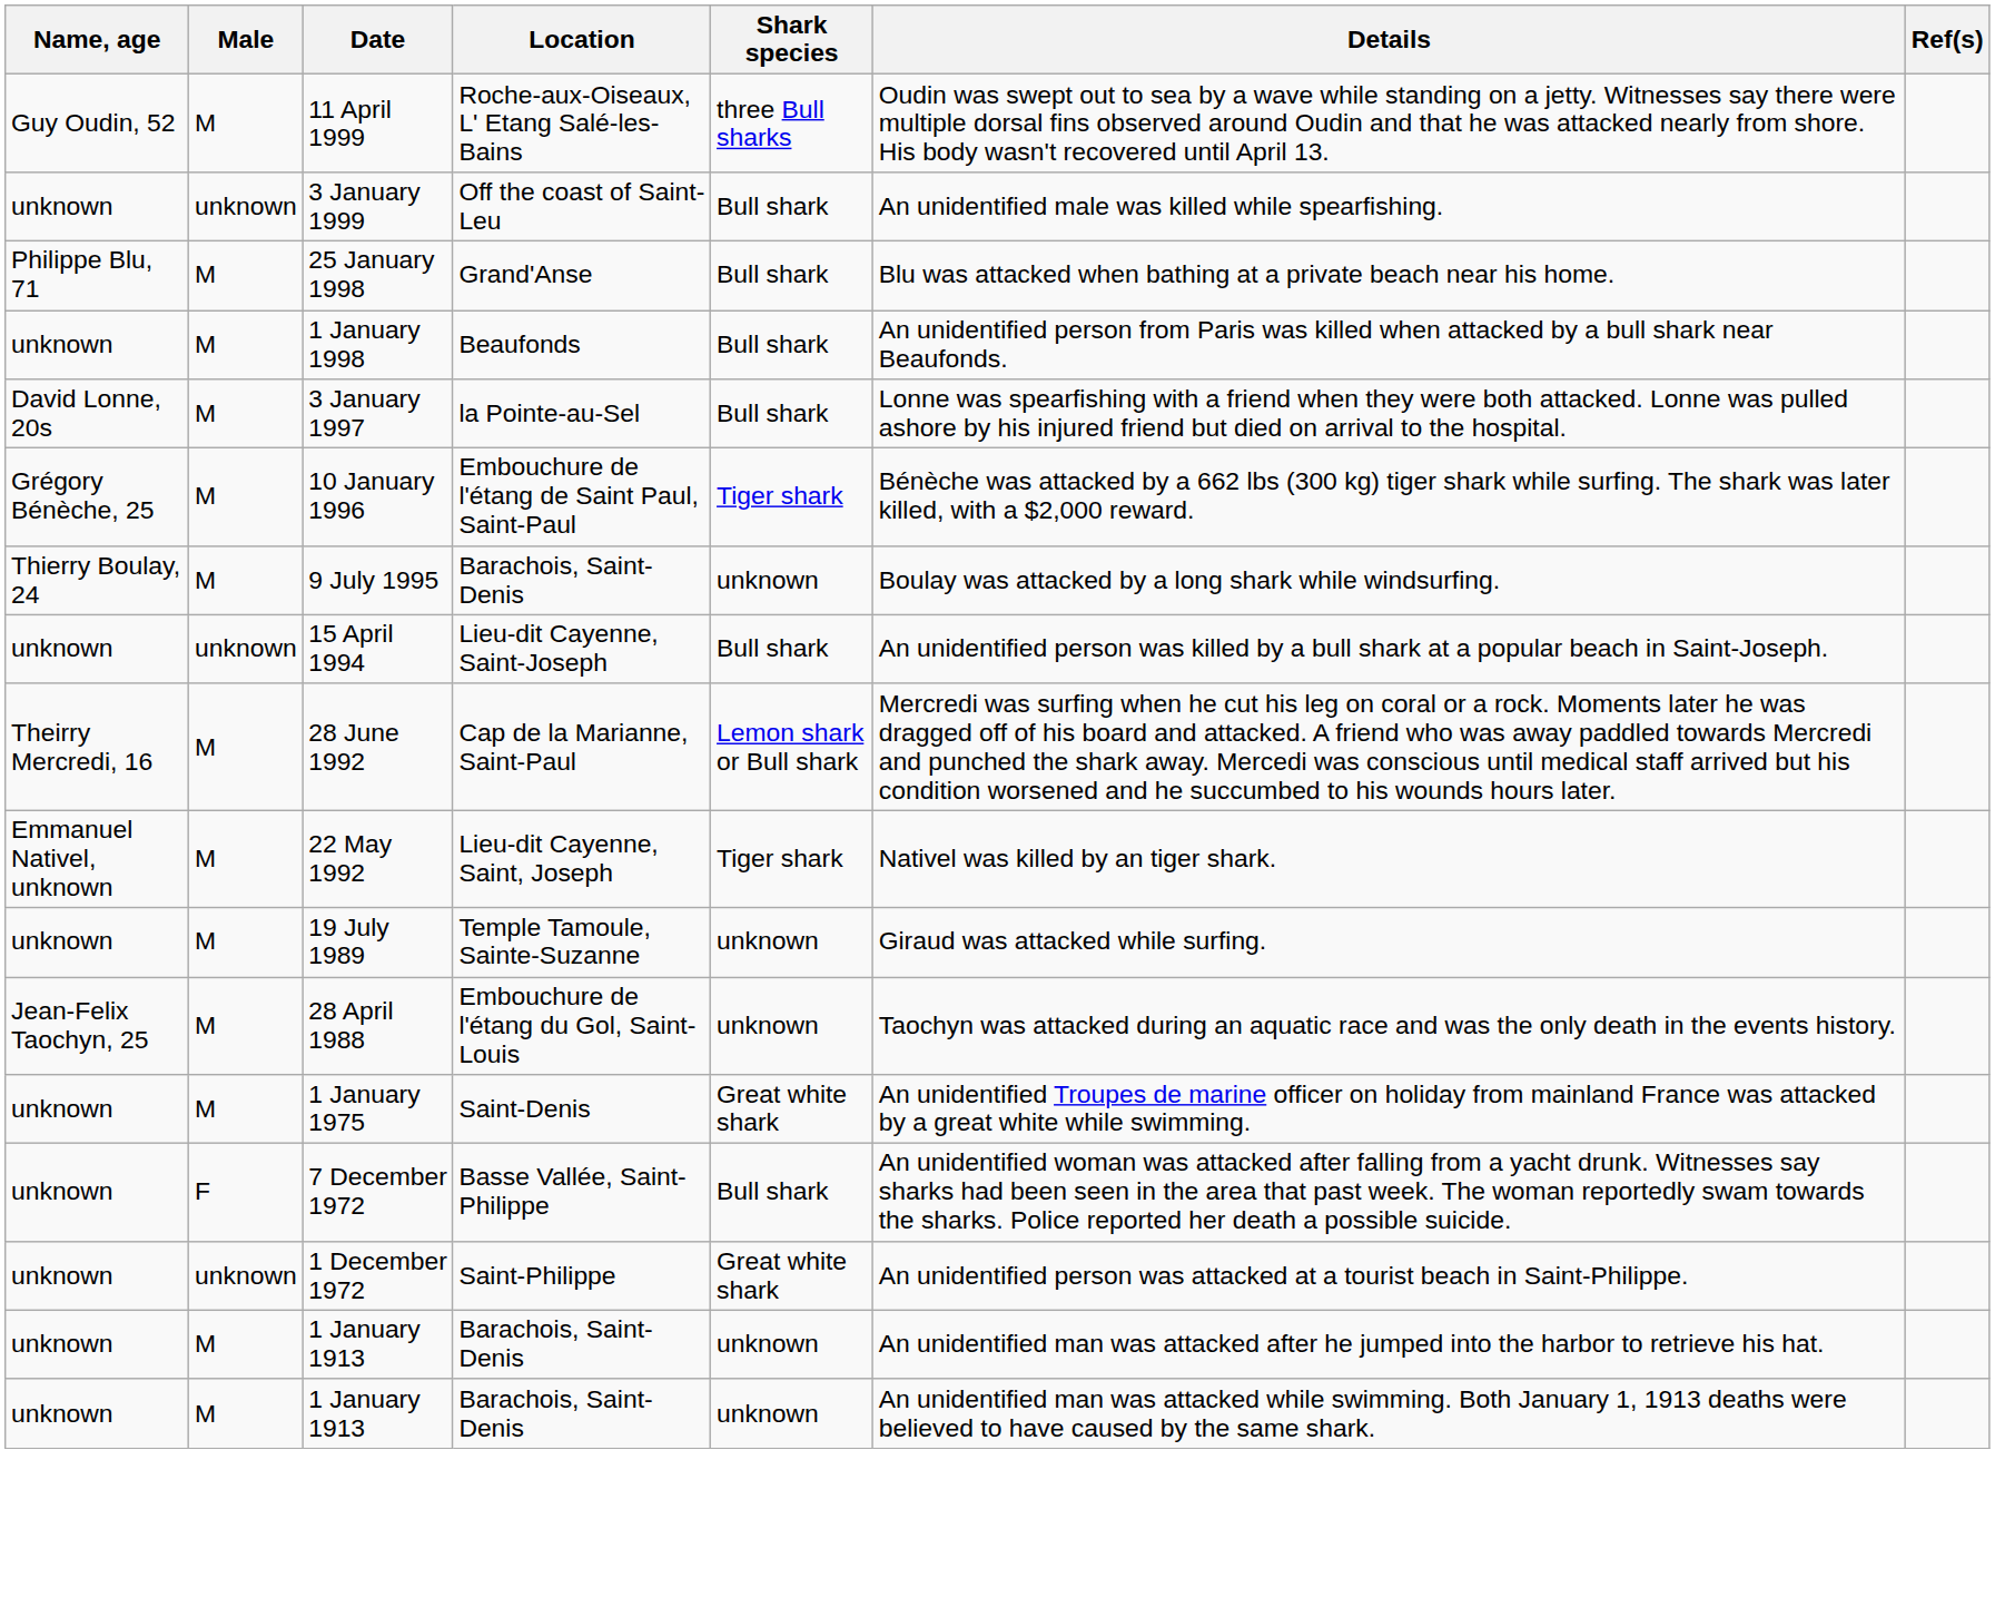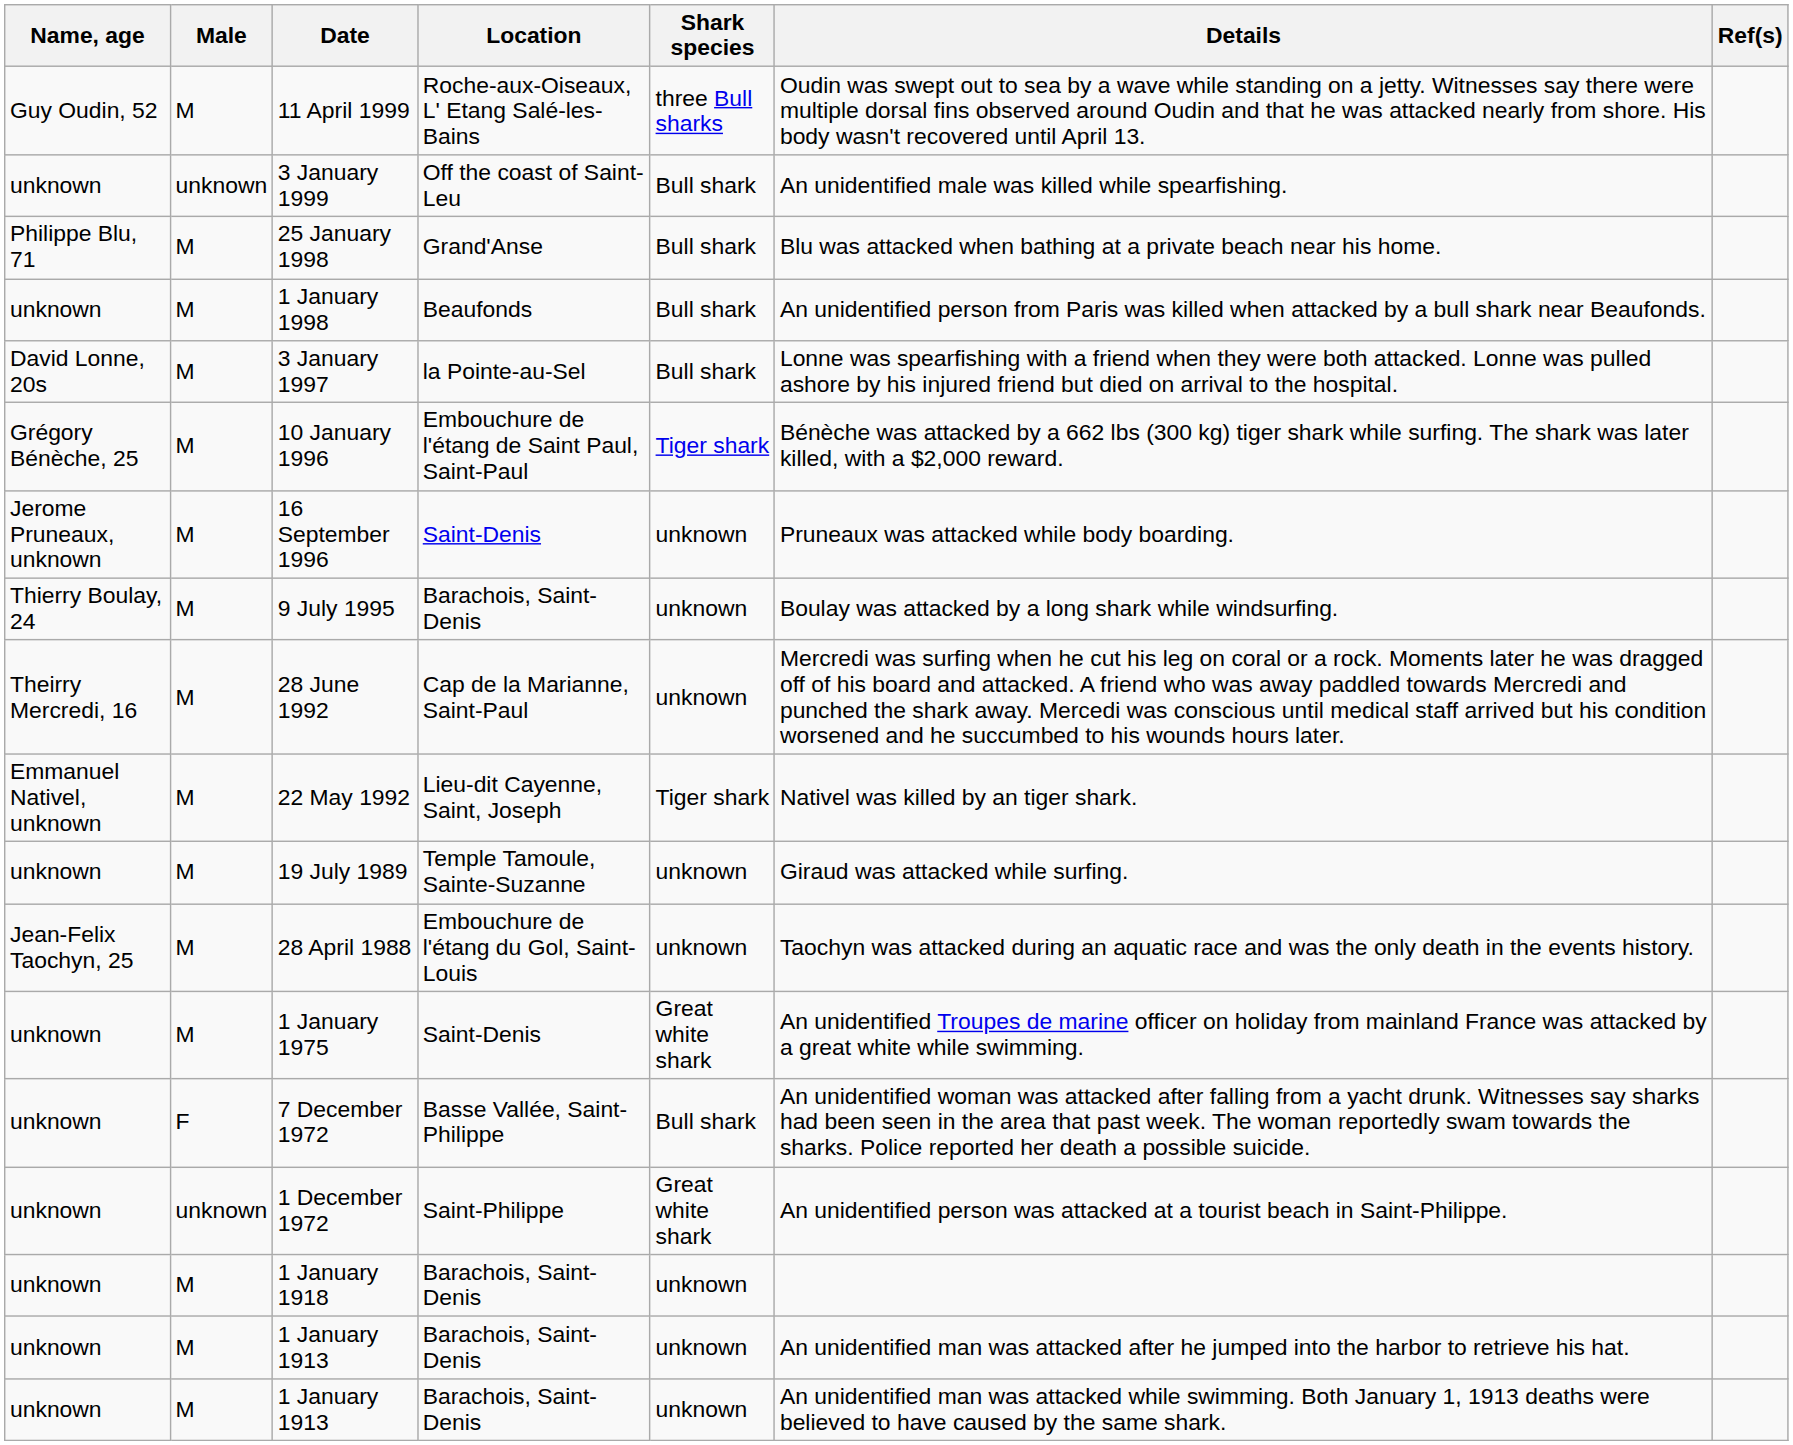+ row: Jerome Pruneaux, unknown | M | 16 September 1996 | Saint-Denis | unknown | Pruneaux was attacked while body boarding.
- row: unknown | unknown | 15 April 1994 | Lieu-dit Cayenne, Saint-Joseph | Bull shark | An unidentified person was killed by a bull shark at a popular beach in Saint-Joseph.
28 June 1992 | Shark species: Lemon shark or Bull shark -> unknown
+ row: unknown | M | 1 January 1918 | Barachois, Saint-Denis | unknown
